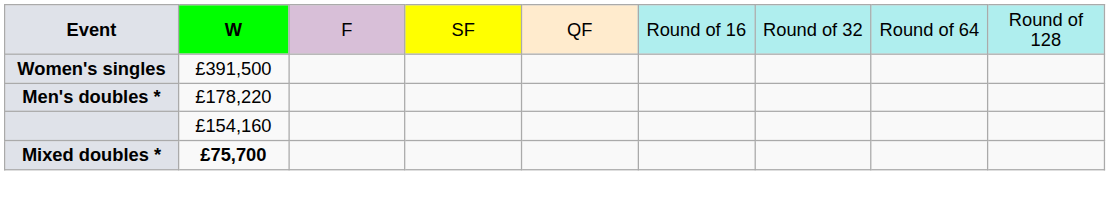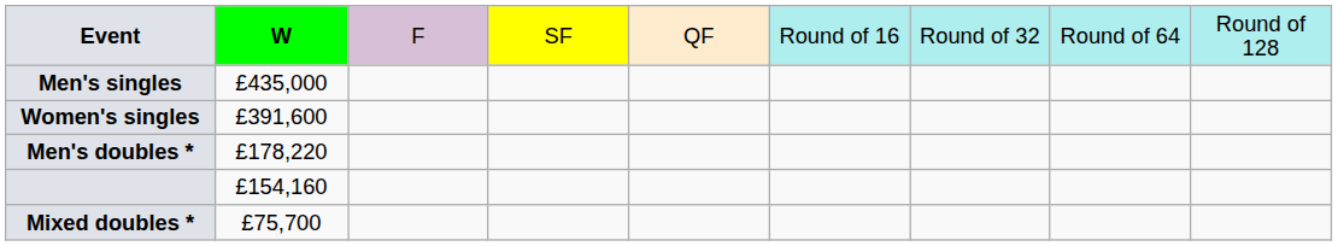+ row: Men's singles | £435,000
Women's singles | column 2: £391,500 -> £391,600
Mixed doubles * | column 2: bold -> normal
